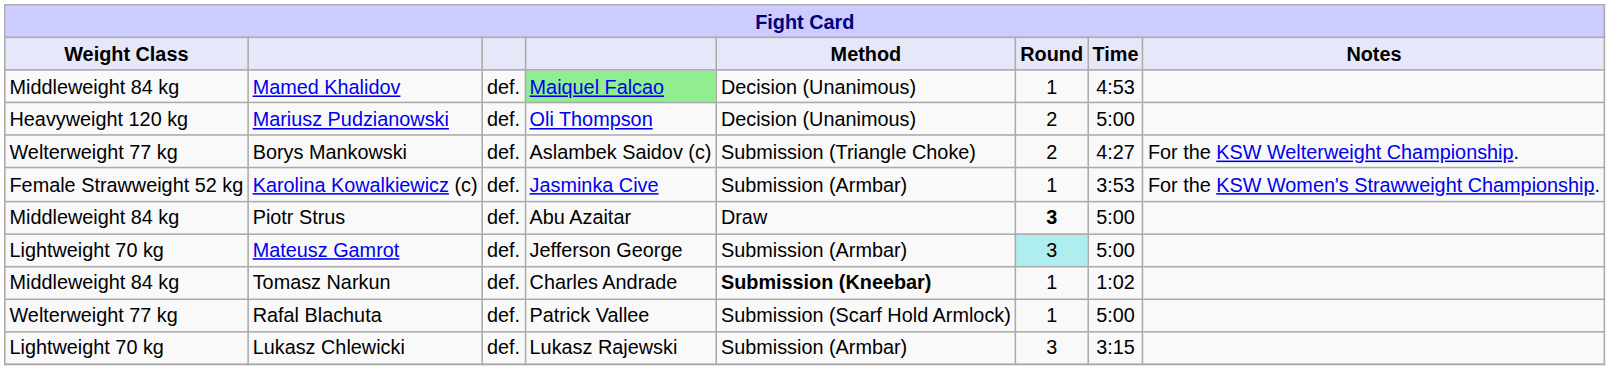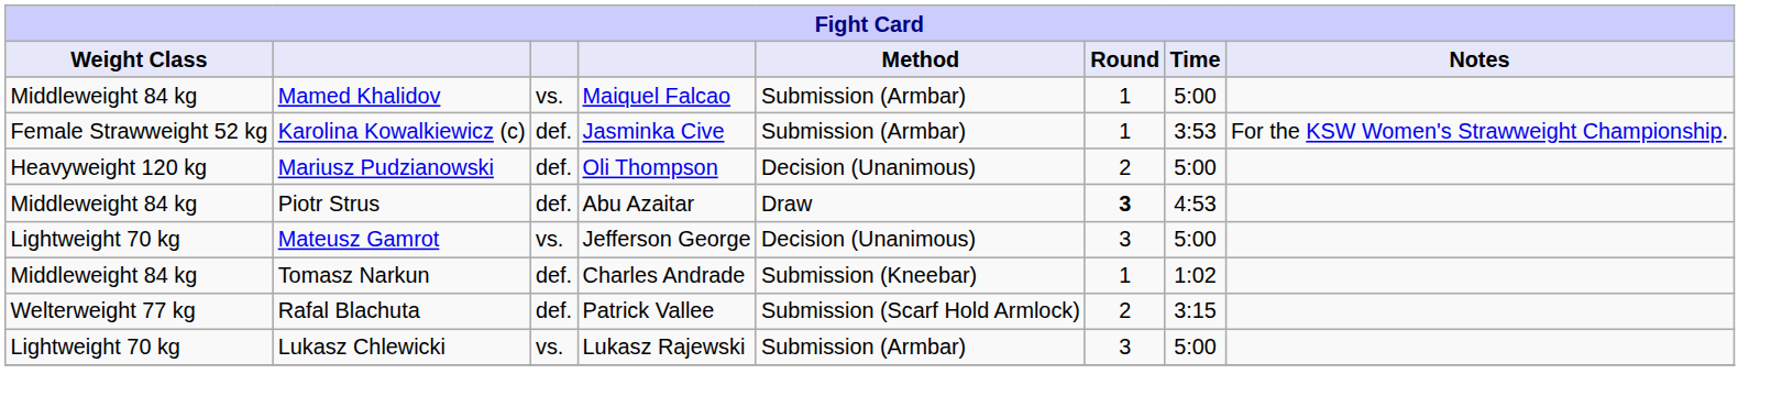Mamed Khalidov | column 3: def. -> vs.
Mamed Khalidov | column 4: lightgreen background -> no background
Mamed Khalidov | Method: Decision (Unanimous) -> Submission (Armbar)
Mamed Khalidov | Time: 4:53 -> 5:00
rows swapped: Mariusz Pudzianowski <-> Karolina Kowalkiewicz (c)
- row: Welterweight 77 kg | Borys Mankowski | def. | Aslambek Saidov (c) | Submission (Triangle Choke) | 2 | 4:27 | For the KSW Welterweight Championship.
Piotr Strus | Time: 5:00 -> 4:53
Mateusz Gamrot | column 3: def. -> vs.
Mateusz Gamrot | Method: Submission (Armbar) -> Decision (Unanimous)
Mateusz Gamrot | Round: paleturquoise background -> no background
Tomasz Narkun | Method: bold -> normal
Rafal Blachuta | Round: 1 -> 2
Rafal Blachuta | Time: 5:00 -> 3:15
Lukasz Chlewicki | column 3: def. -> vs.
Lukasz Chlewicki | Time: 3:15 -> 5:00
